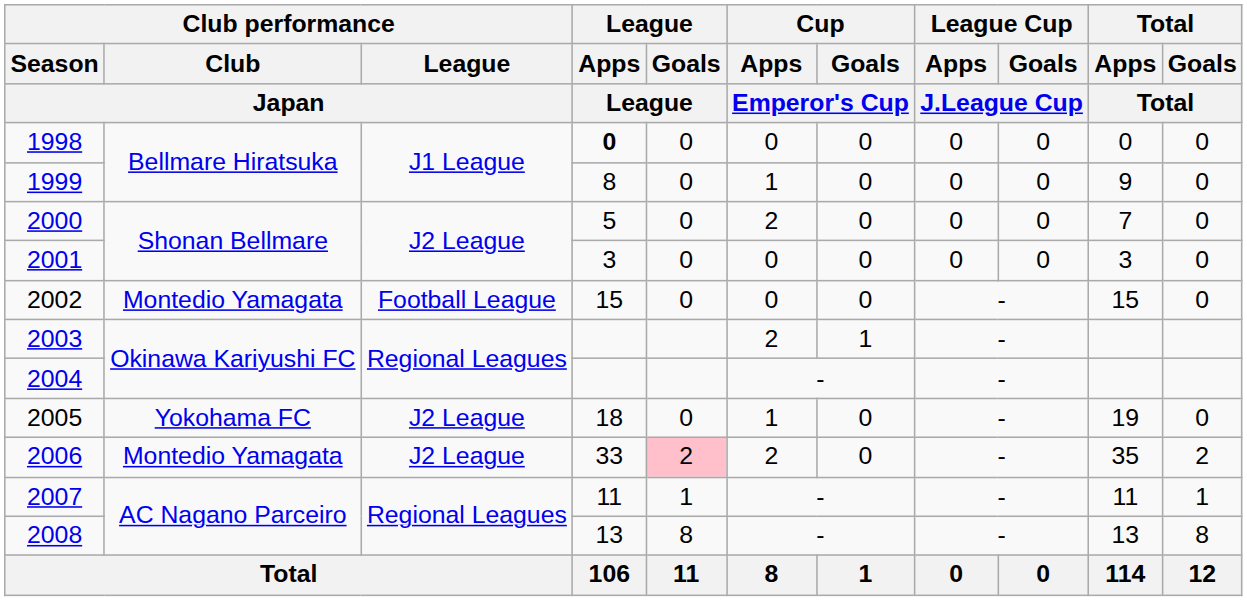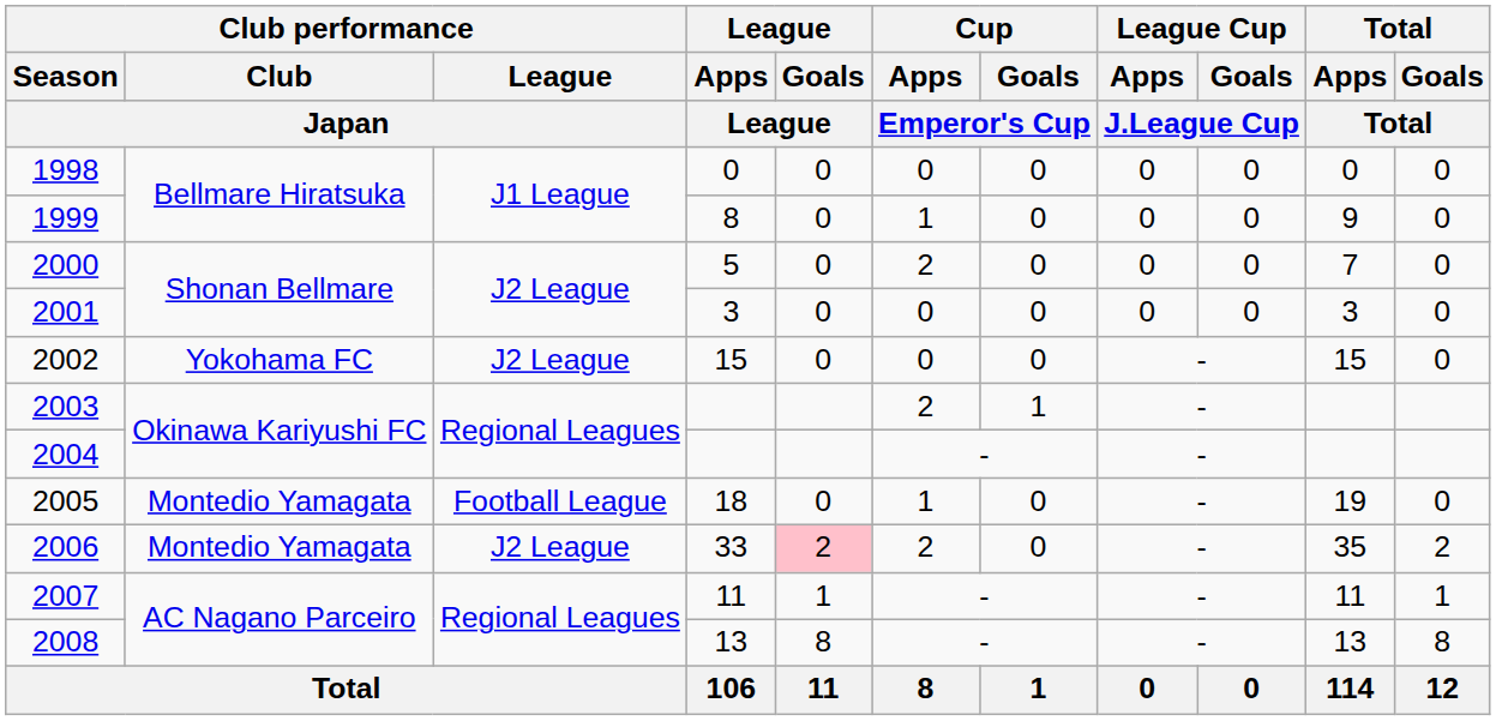1998 | League / Apps / League: bold -> normal
2002 | Club performance / Club / Japan: Montedio Yamagata -> Yokohama FC
2002 | Club performance / League / Japan: Football League -> J2 League
2005 | Club performance / Club / Japan: Yokohama FC -> Montedio Yamagata
2005 | Club performance / League / Japan: J2 League -> Football League
